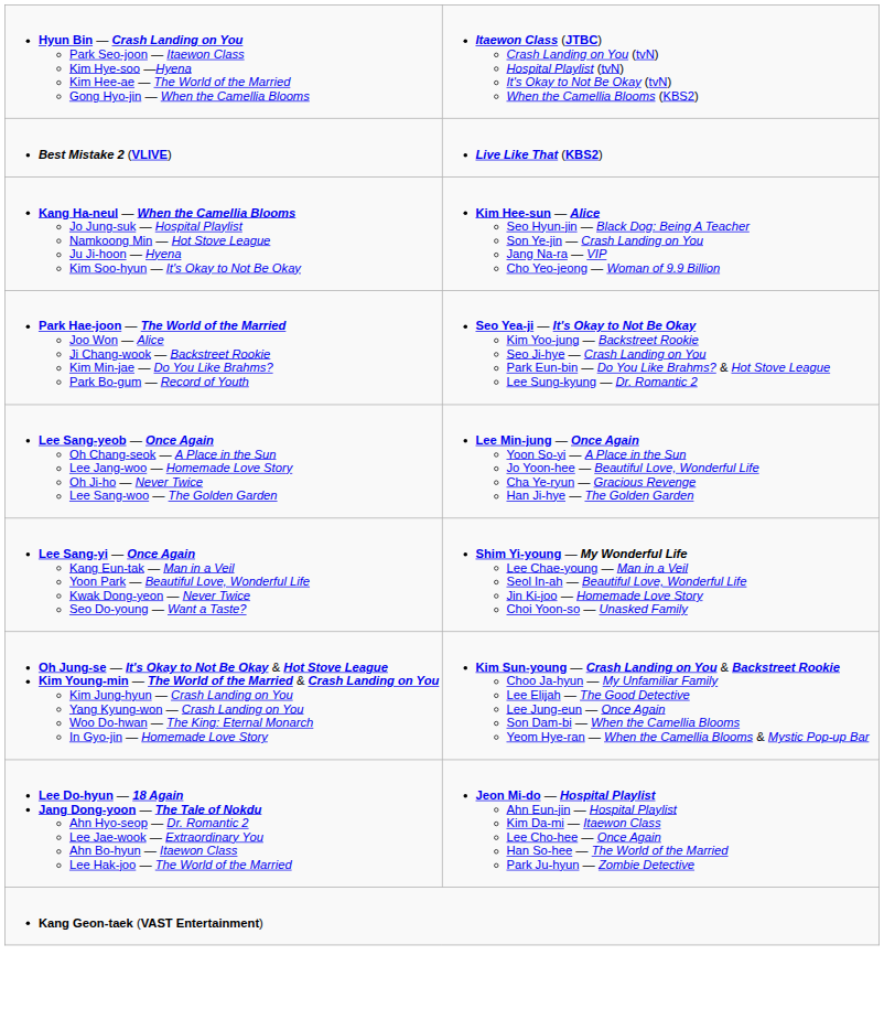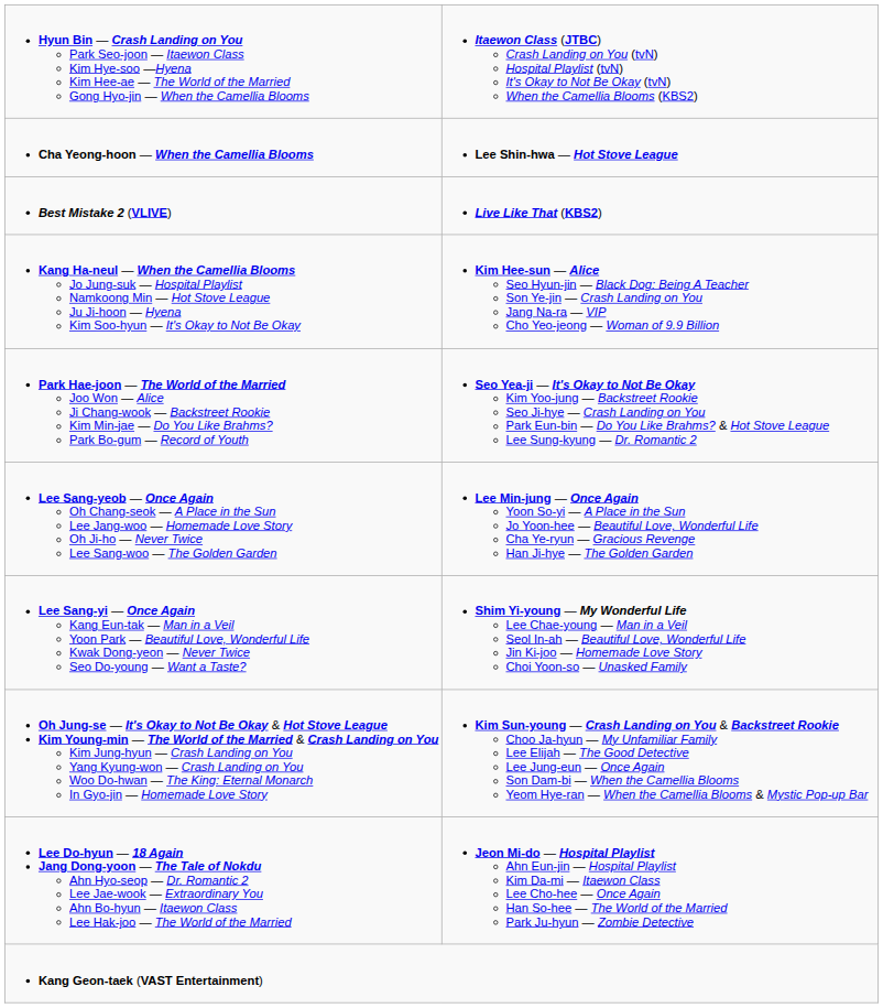+ row: Cha Yeong-hoon — When the Camellia Blooms | Lee Shin-hwa — Hot Stove League
